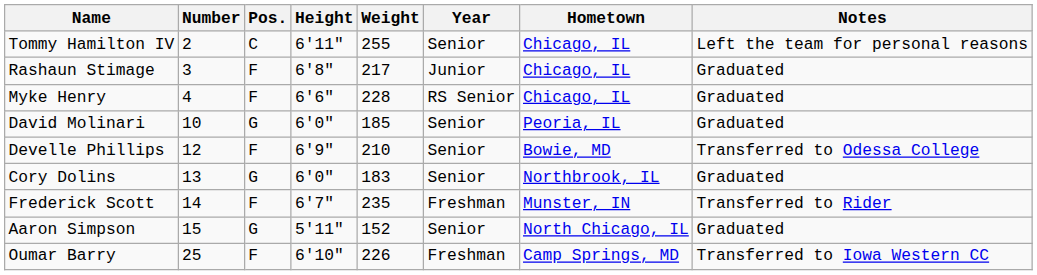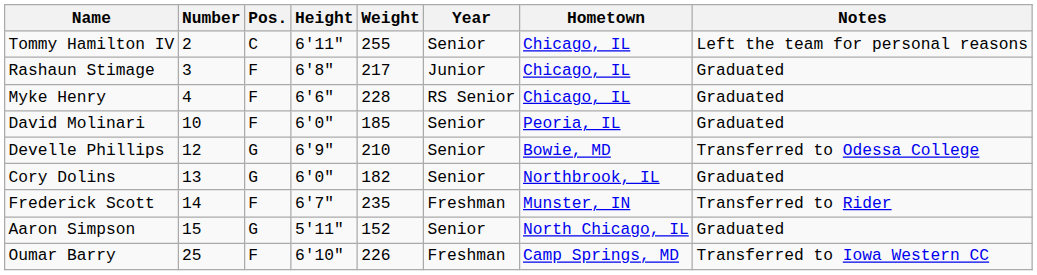David Molinari | Pos.: G -> F
Develle Phillips | Pos.: F -> G
Cory Dolins | Weight: 183 -> 182
